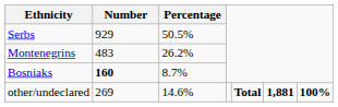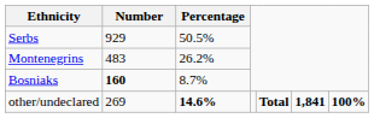other/undeclared | Percentage: normal -> bold
other/undeclared | column 6: 1,881 -> 1,841
